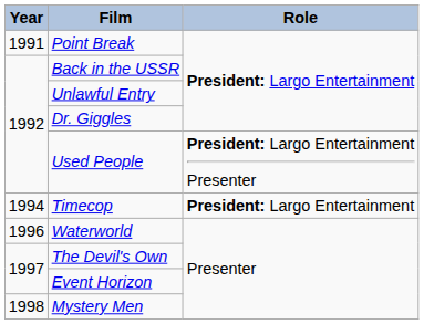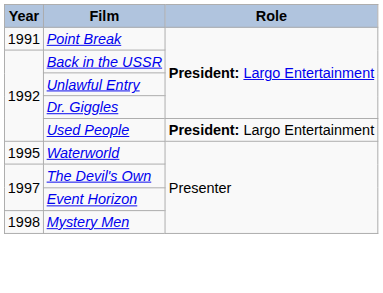Used People | Role: President: Largo Entertainment Presenter -> President: Largo Entertainment
- row: 1994 | Timecop | President: Largo Entertainment
Waterworld | Year: 1996 -> 1995
